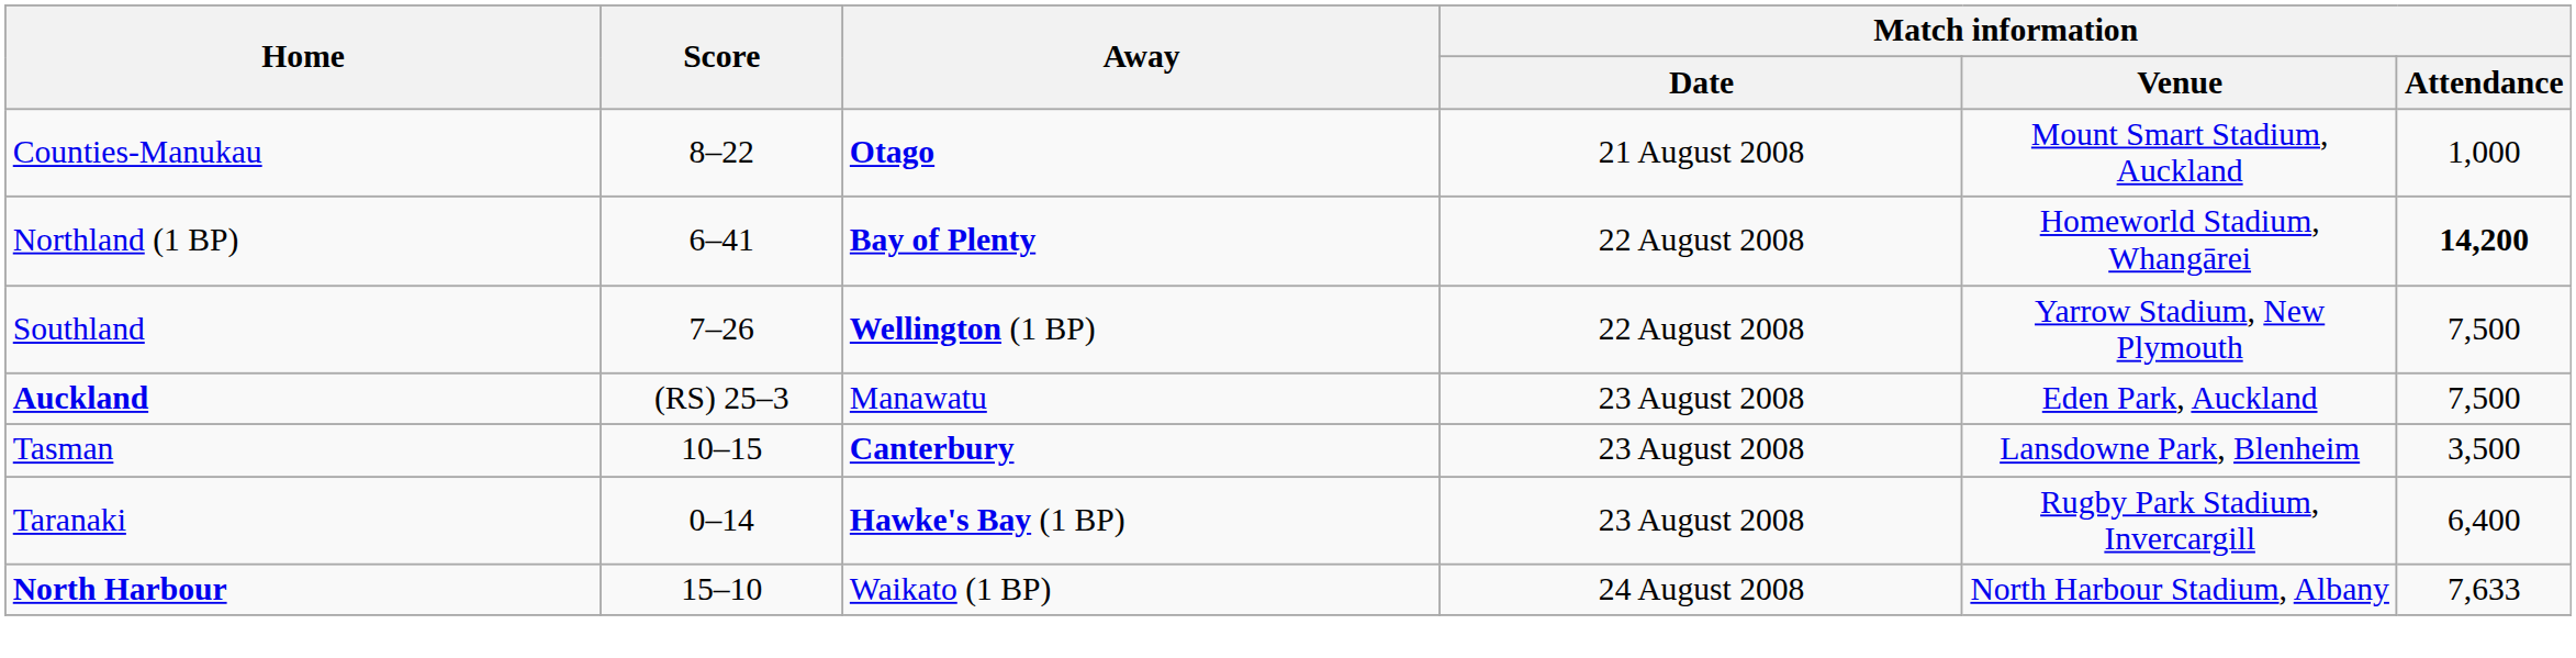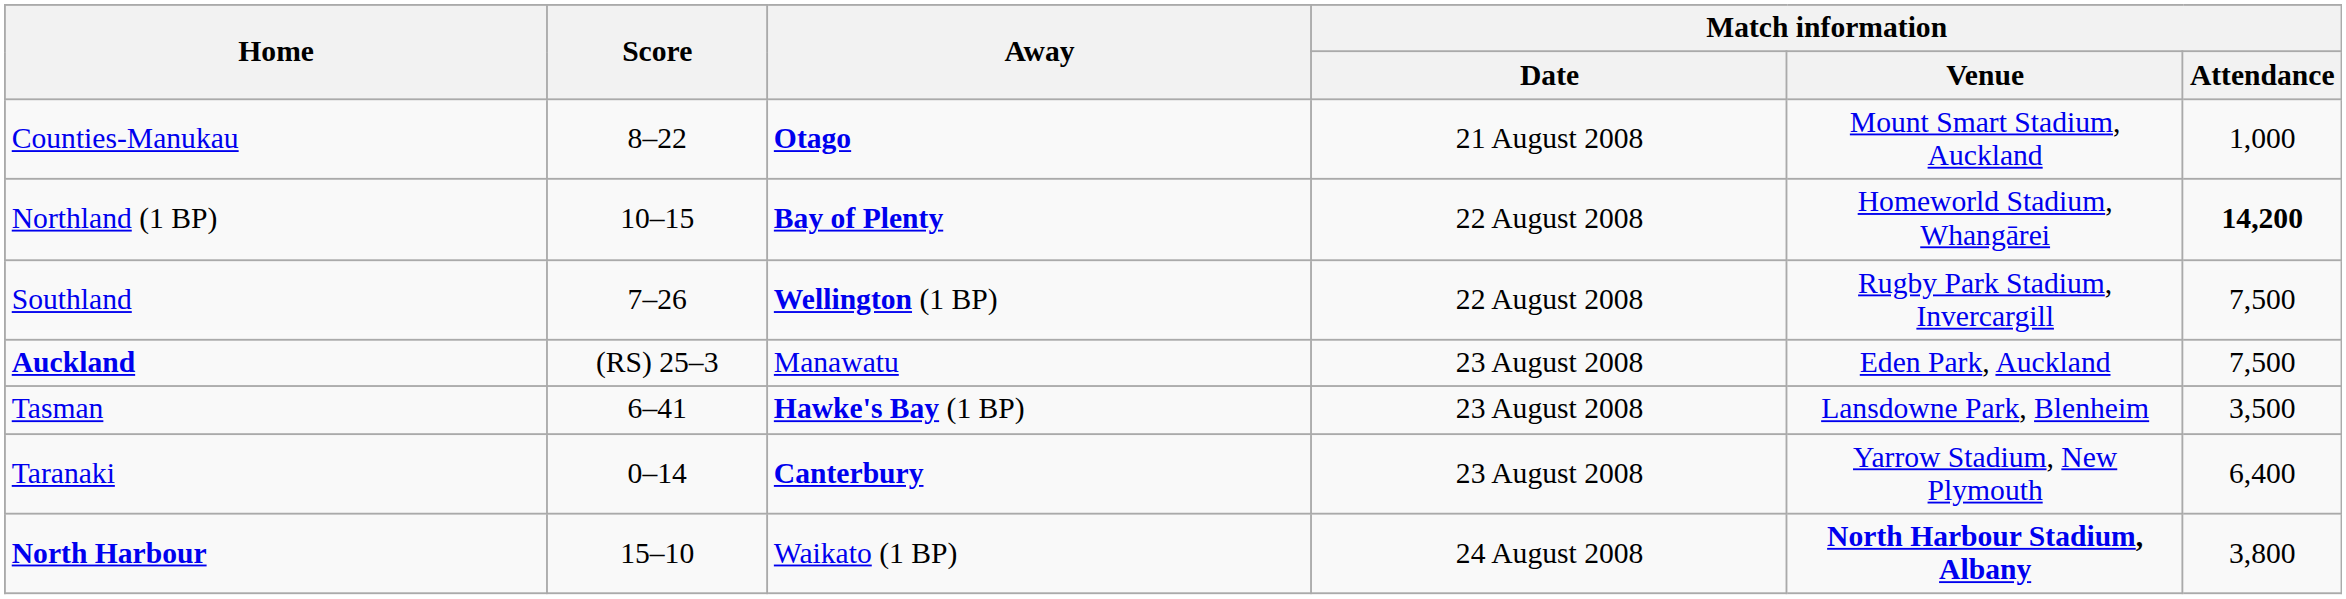Northland (1 BP) | Score: 6–41 -> 10–15
Southland | Match information / Venue: Yarrow Stadium, New Plymouth -> Rugby Park Stadium, Invercargill
Tasman | Score: 10–15 -> 6–41
Tasman | Away: Canterbury -> Hawke's Bay (1 BP)
Taranaki | Away: Hawke's Bay (1 BP) -> Canterbury
Taranaki | Match information / Venue: Rugby Park Stadium, Invercargill -> Yarrow Stadium, New Plymouth
North Harbour | Match information / Venue: normal -> bold
North Harbour | Match information / Attendance: 7,633 -> 3,800
